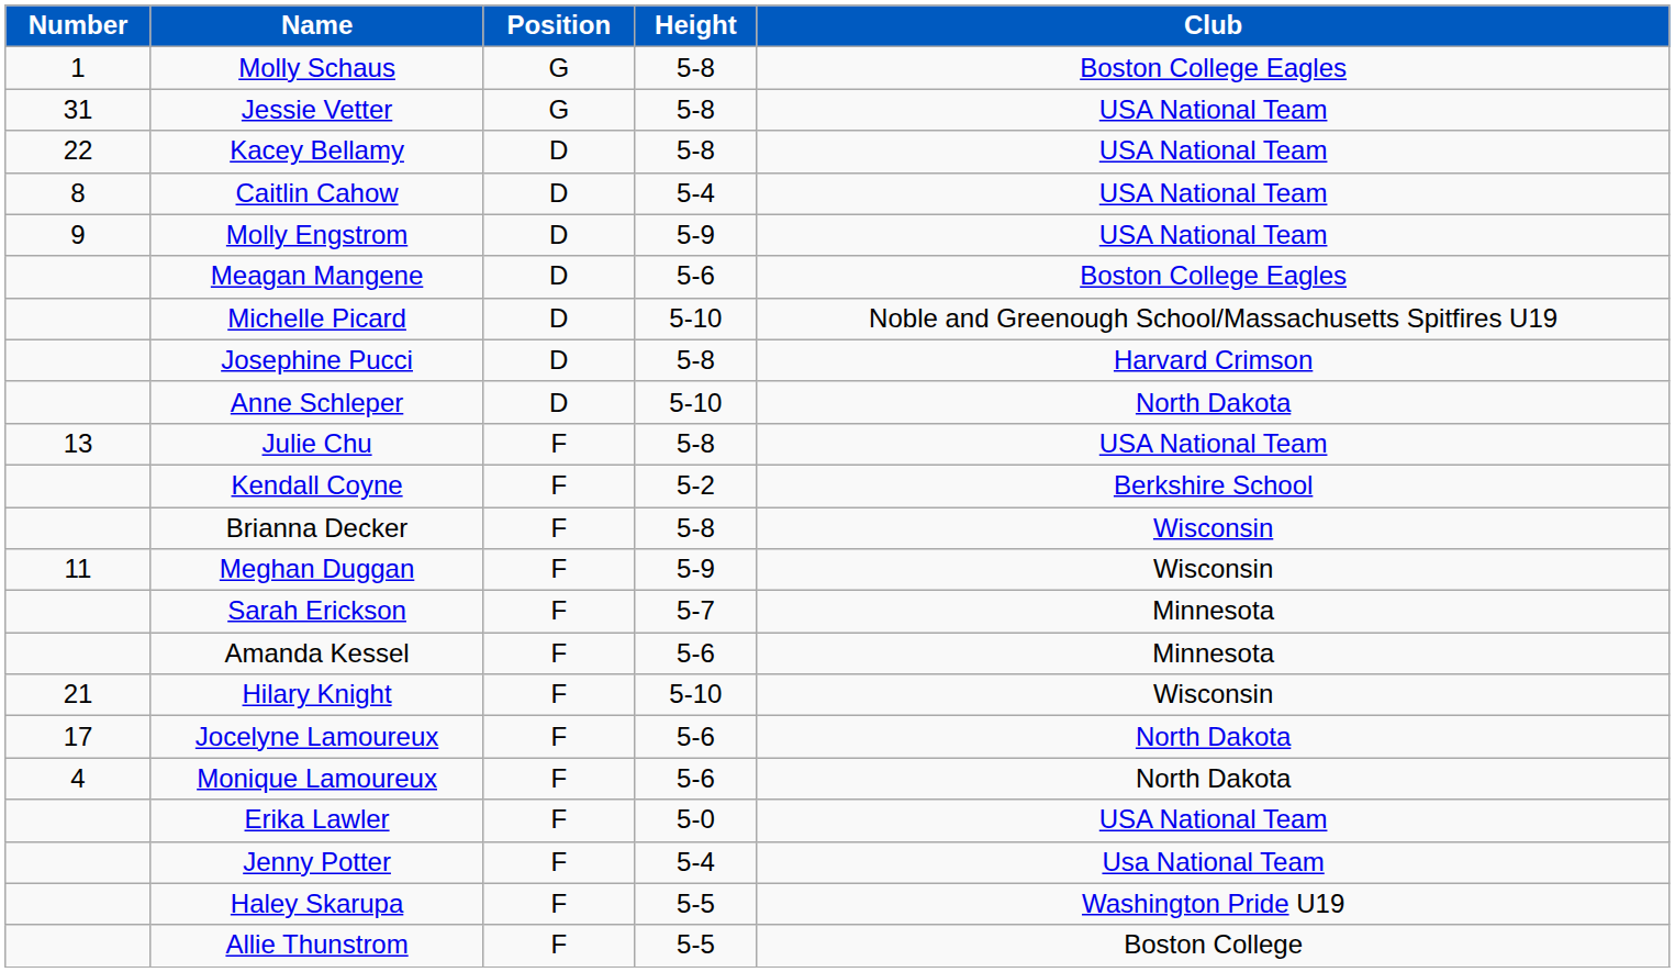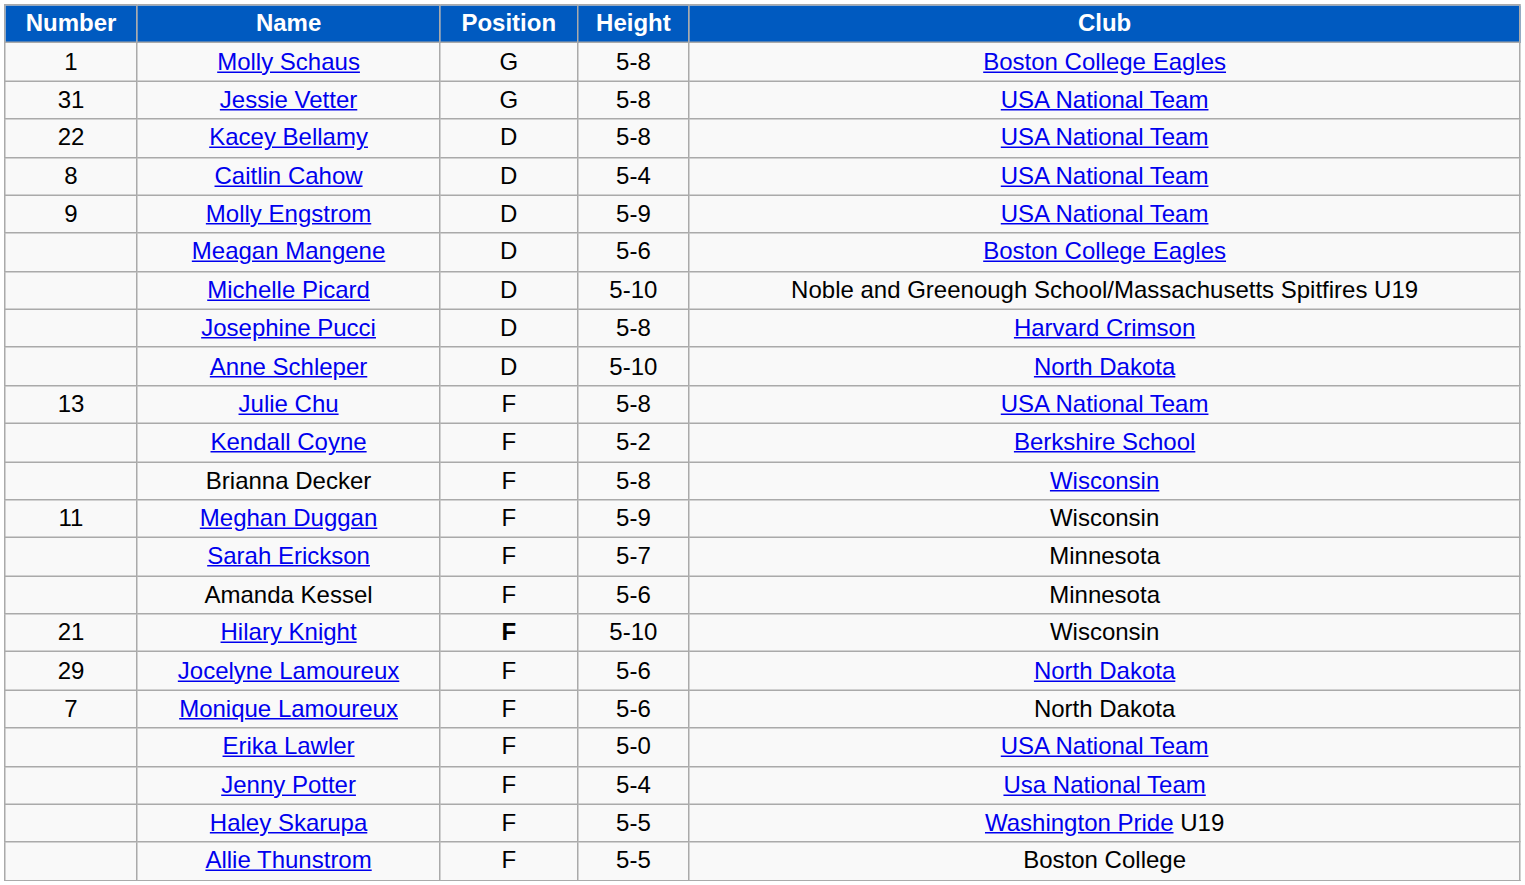Hilary Knight | Position: normal -> bold
Jocelyne Lamoureux | Number: 17 -> 29
Monique Lamoureux | Number: 4 -> 7
